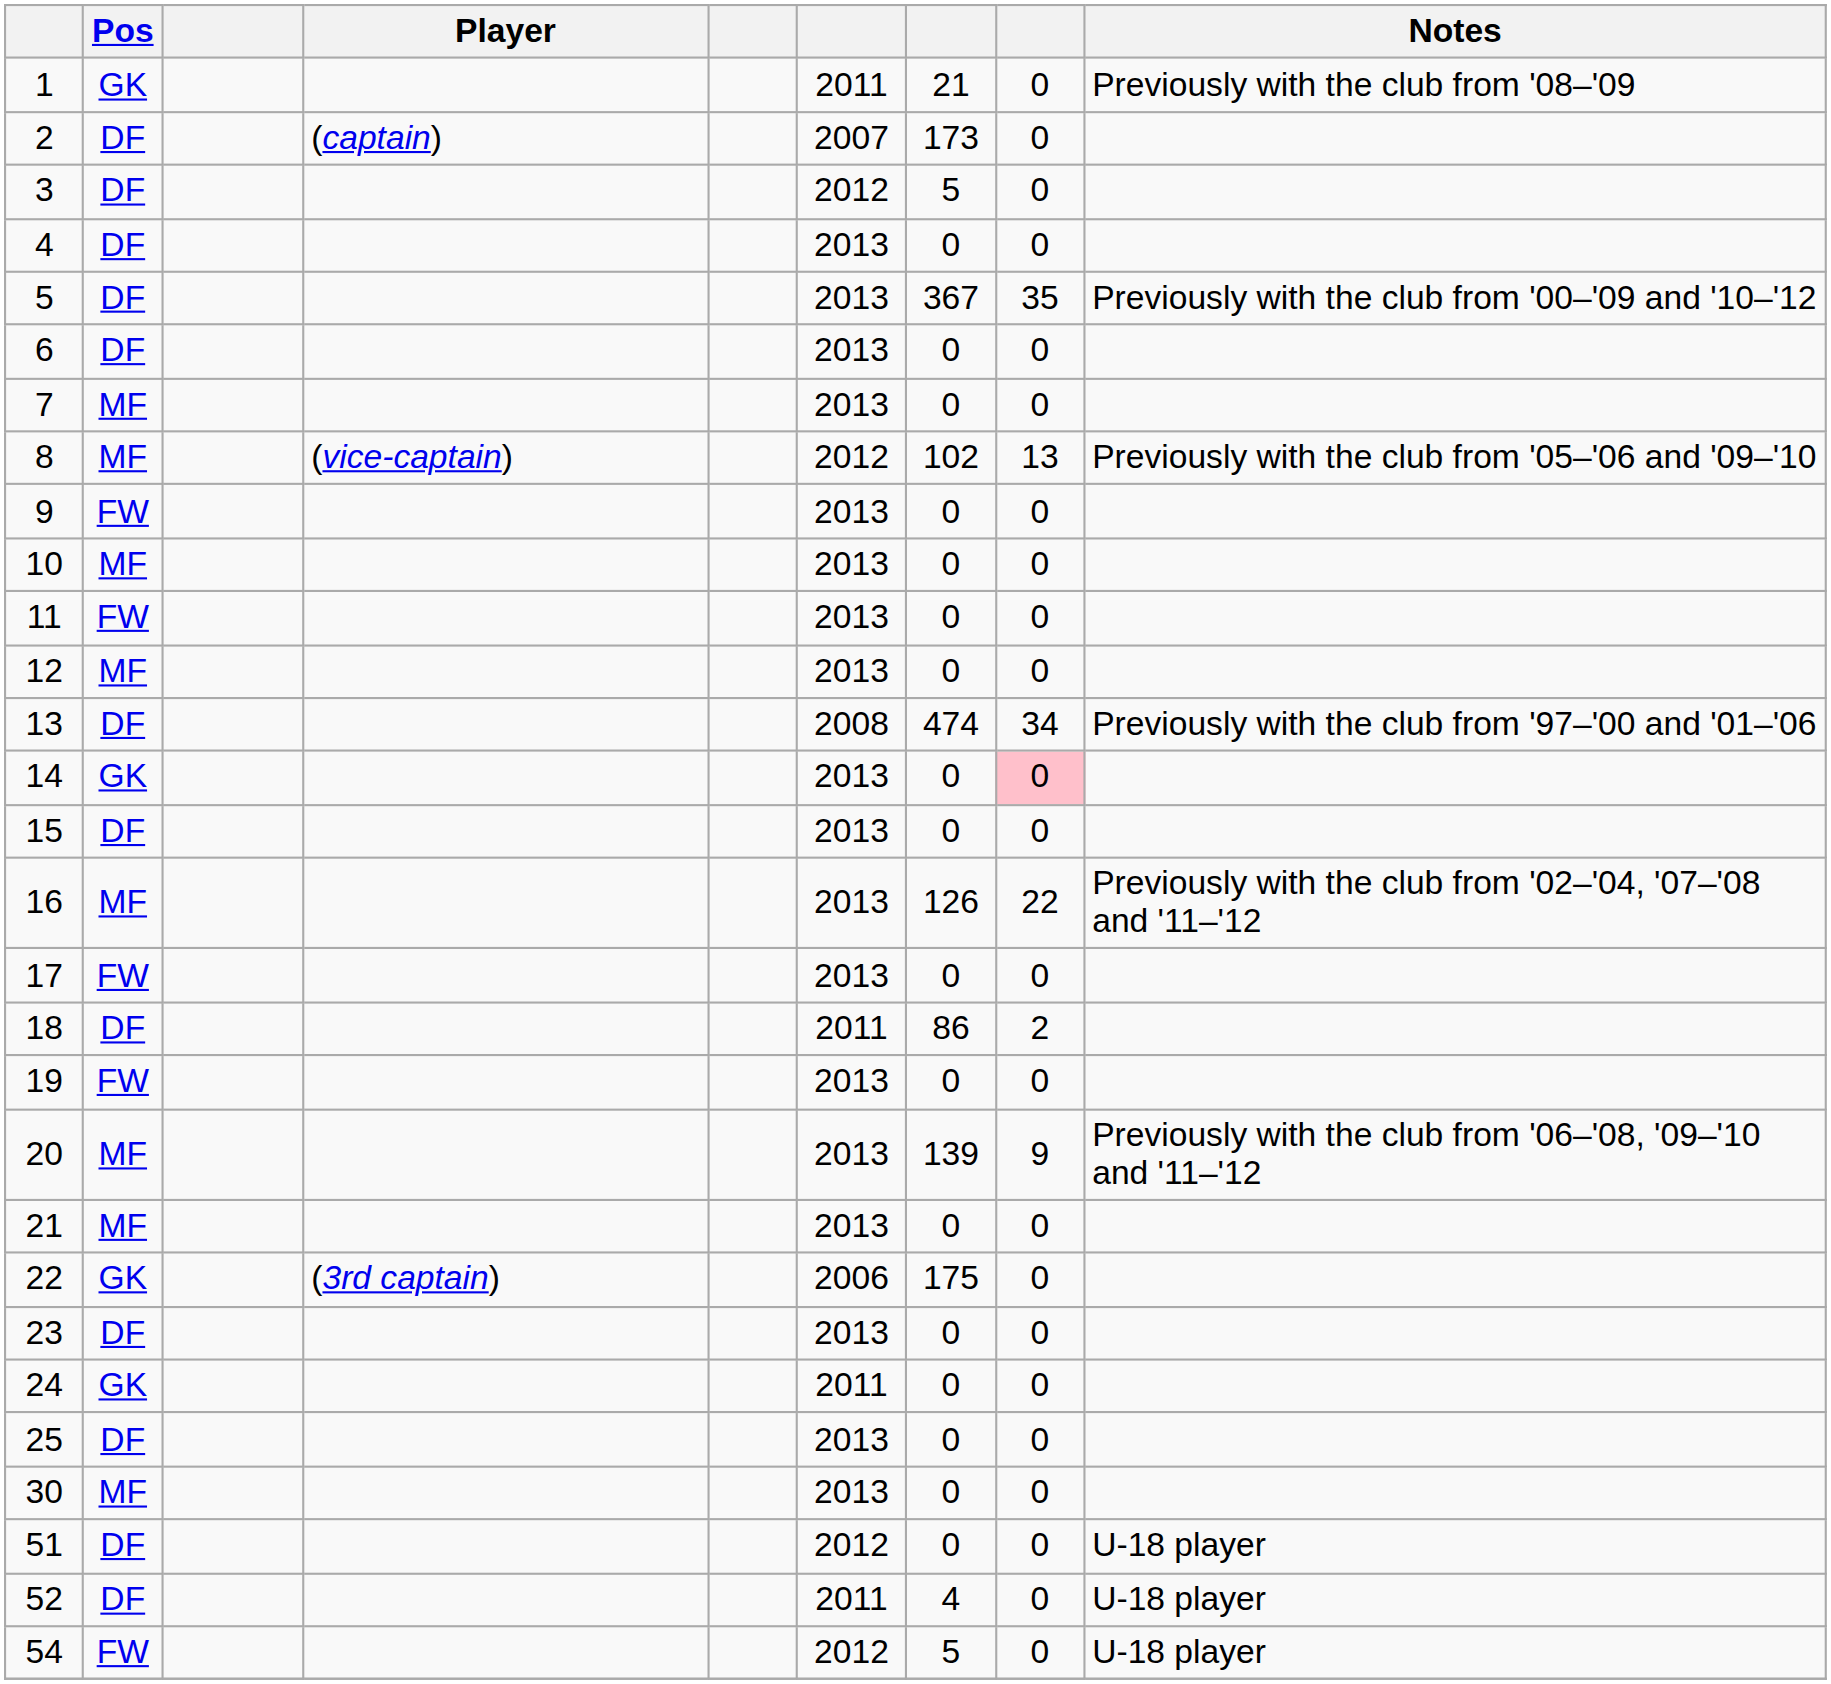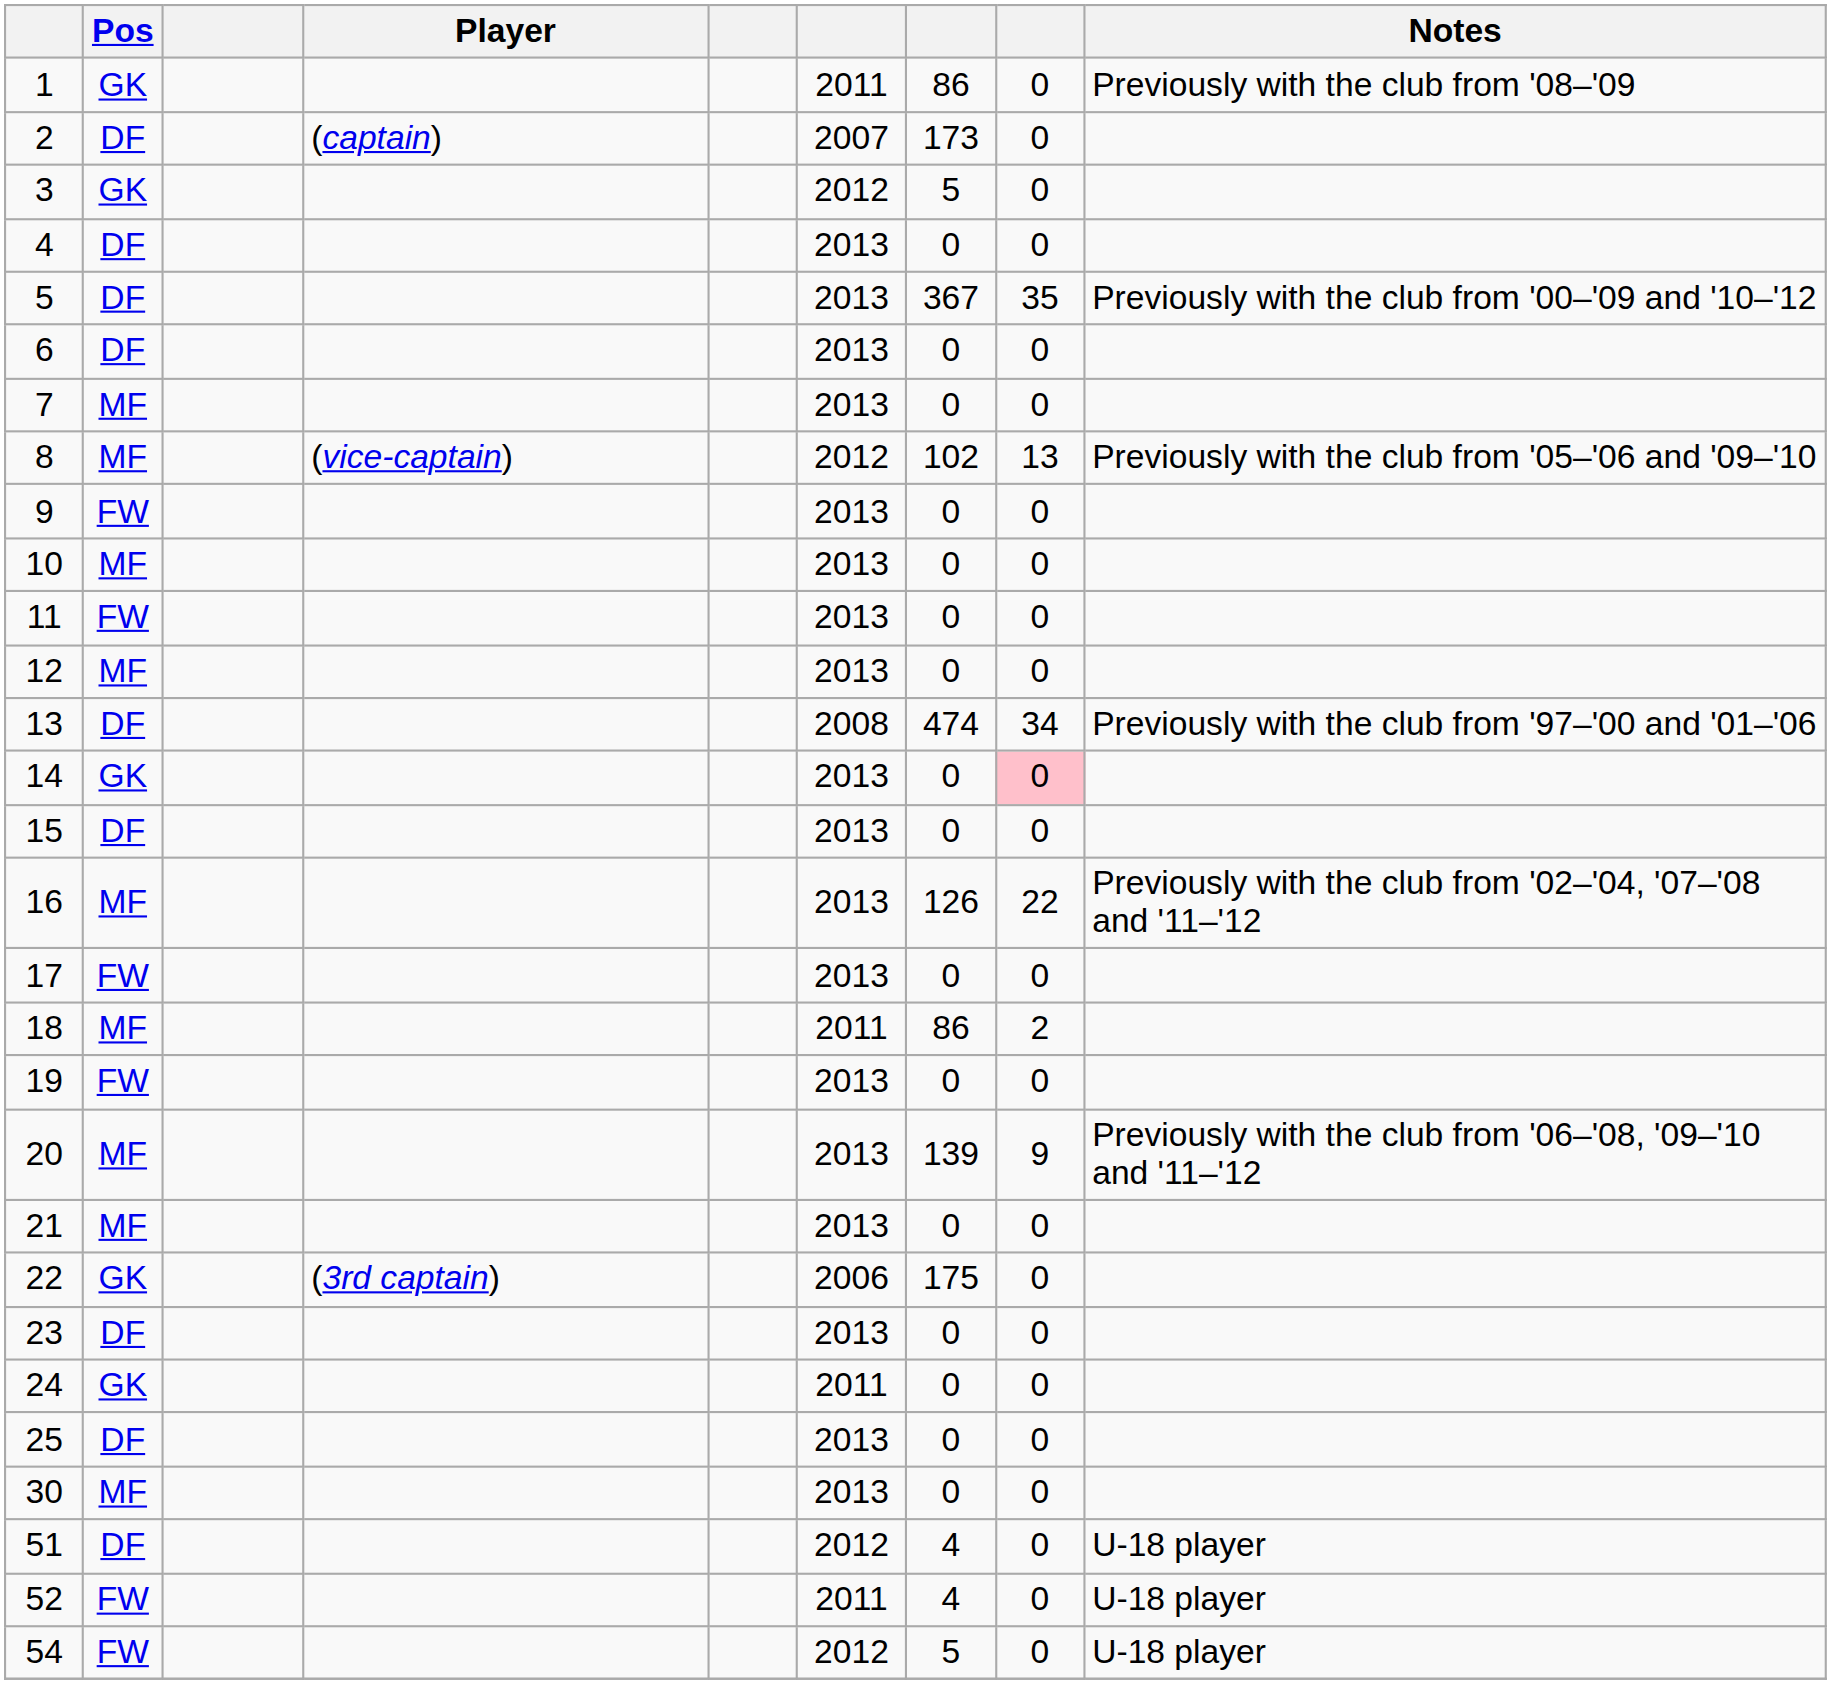1 | column 7: 21 -> 86
3 | Pos: DF -> GK
18 | Pos: DF -> MF
51 | column 7: 0 -> 4
52 | Pos: DF -> FW
